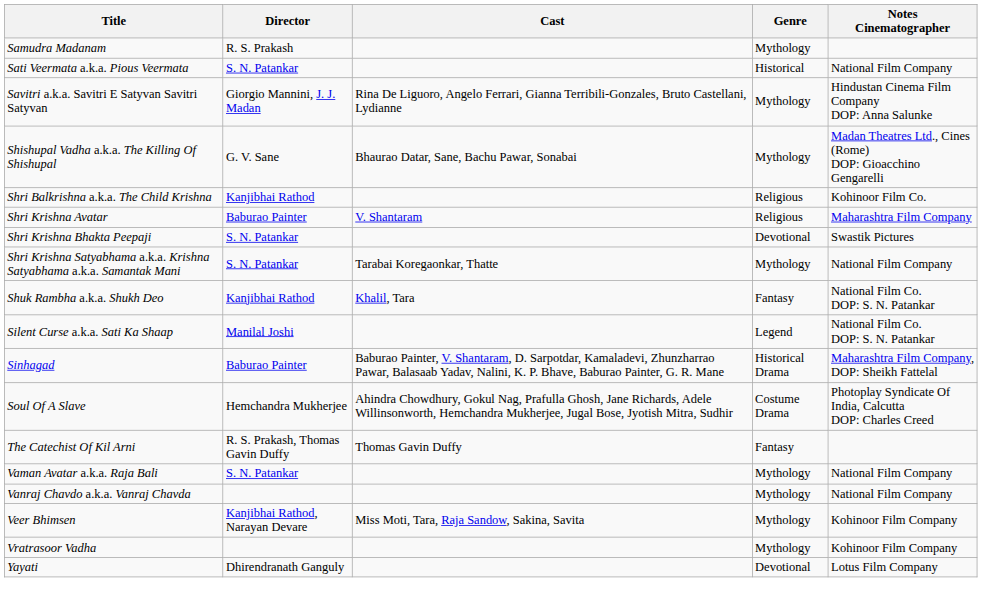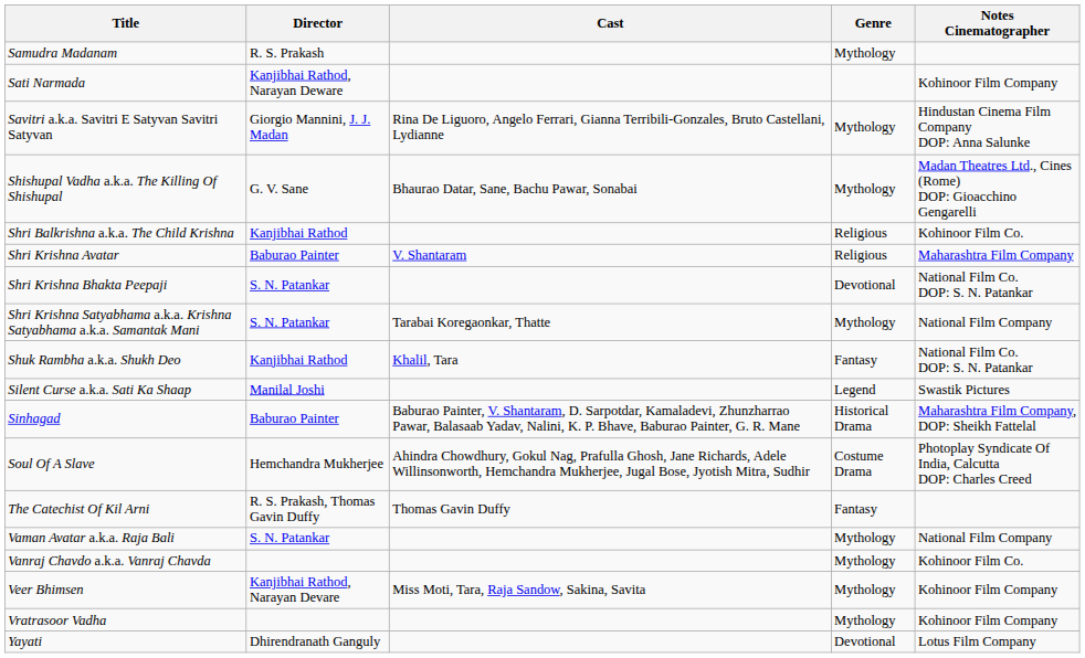+ row: Sati Narmada | Kanjibhai Rathod, Narayan Deware | Kohinoor Film Company
- row: Sati Veermata a.k.a. Pious Veermata | S. N. Patankar | Historical | National Film Company
Shri Krishna Bhakta Peepaji | Notes Cinematographer: Swastik Pictures -> National Film Co. DOP: S. N. Patankar
Silent Curse a.k.a. Sati Ka Shaap | Notes Cinematographer: National Film Co. DOP: S. N. Patankar -> Swastik Pictures
Vanraj Chavdo a.k.a. Vanraj Chavda | Notes Cinematographer: National Film Company -> Kohinoor Film Co.
